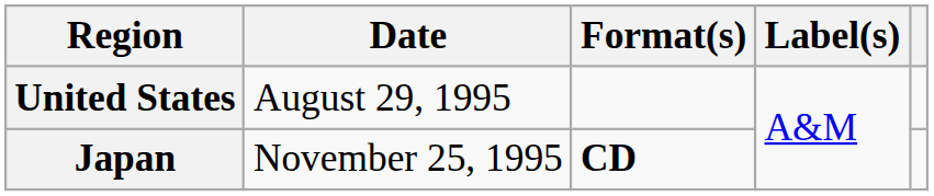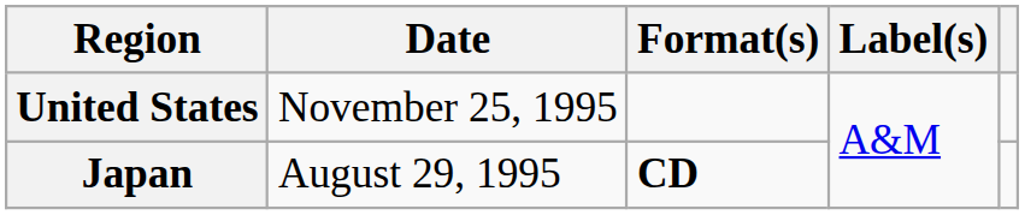United States | Date: August 29, 1995 -> November 25, 1995
Japan | Date: November 25, 1995 -> August 29, 1995
